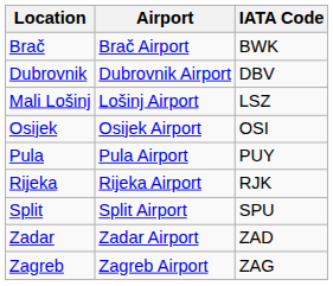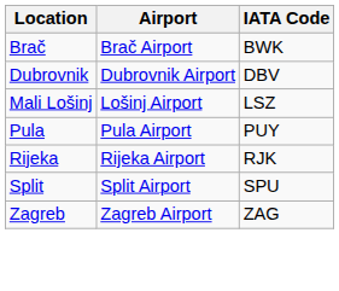- row: Osijek | Osijek Airport | OSI
- row: Zadar | Zadar Airport | ZAD
